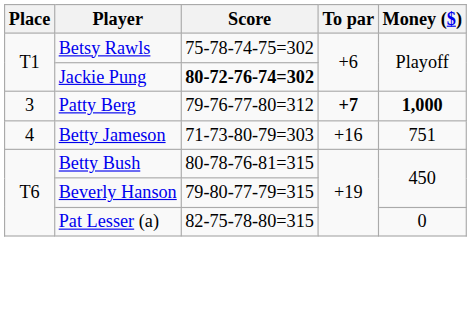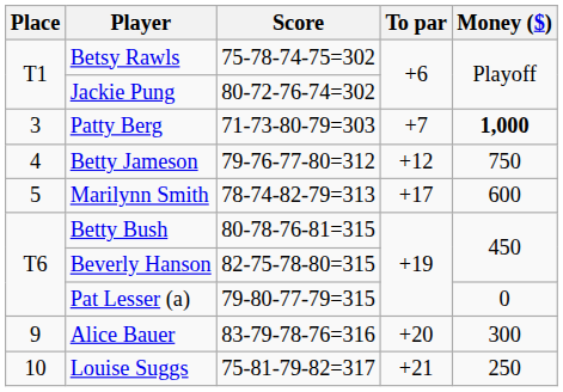Jackie Pung | Score: bold -> normal
Patty Berg | Score: 79-76-77-80=312 -> 71-73-80-79=303
Patty Berg | To par: bold -> normal
Betty Jameson | Score: 71-73-80-79=303 -> 79-76-77-80=312
Betty Jameson | To par: +16 -> +12
Betty Jameson | Money ($): 751 -> 750
+ row: 5 | Marilynn Smith | 78-74-82-79=313 | +17 | 600
Beverly Hanson | Score: 79-80-77-79=315 -> 82-75-78-80=315
Pat Lesser (a) | Score: 82-75-78-80=315 -> 79-80-77-79=315
+ row: 9 | Alice Bauer | 83-79-78-76=316 | +20 | 300
+ row: 10 | Louise Suggs | 75-81-79-82=317 | +21 | 250
